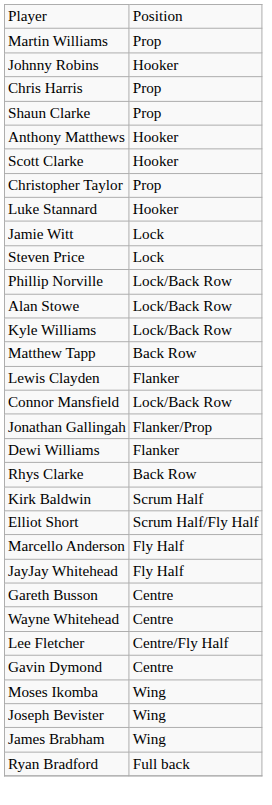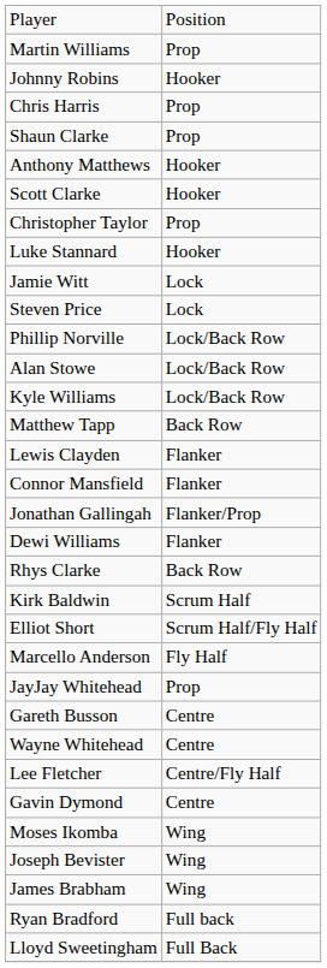Connor Mansfield | column 2: Lock/Back Row -> Flanker
JayJay Whitehead | column 2: Fly Half -> Prop
+ row: Lloyd Sweetingham | Full Back
